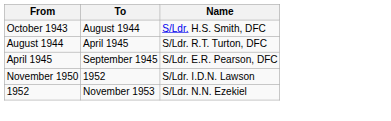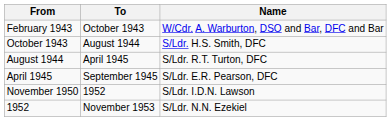+ row: February 1943 | October 1943 | W/Cdr. A. Warburton, DSO and Bar, DFC and Bar
